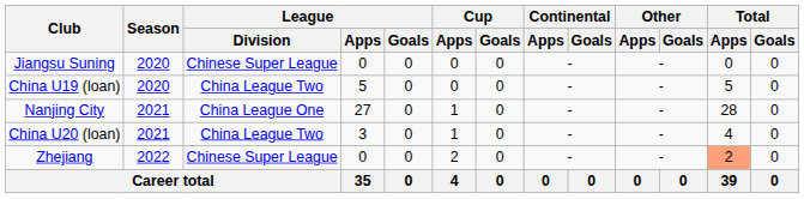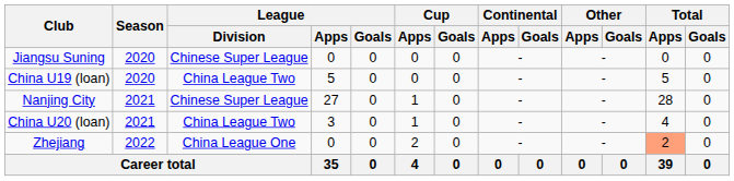Nanjing City | League / Division: China League One -> Chinese Super League
Zhejiang | League / Division: Chinese Super League -> China League One
